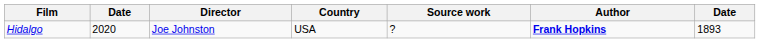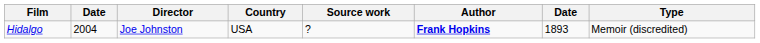+ column: Type | Memoir (discredited)
Hidalgo | column 2: 2020 -> 2004
